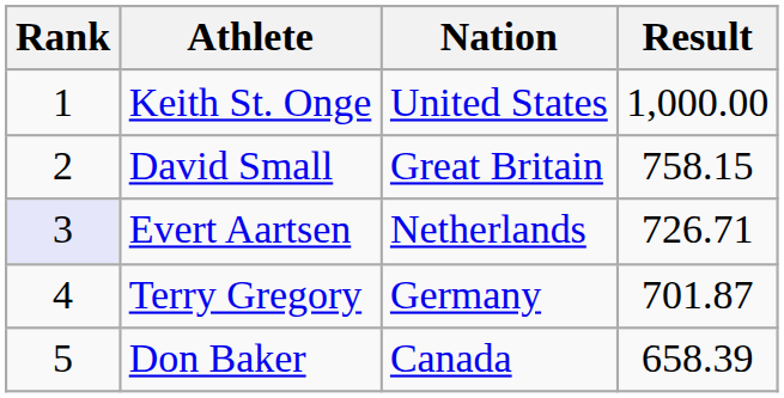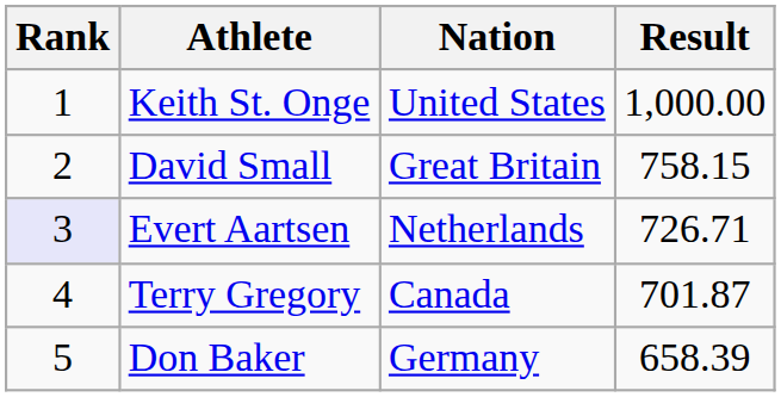Terry Gregory | Nation: Germany -> Canada
Don Baker | Nation: Canada -> Germany
